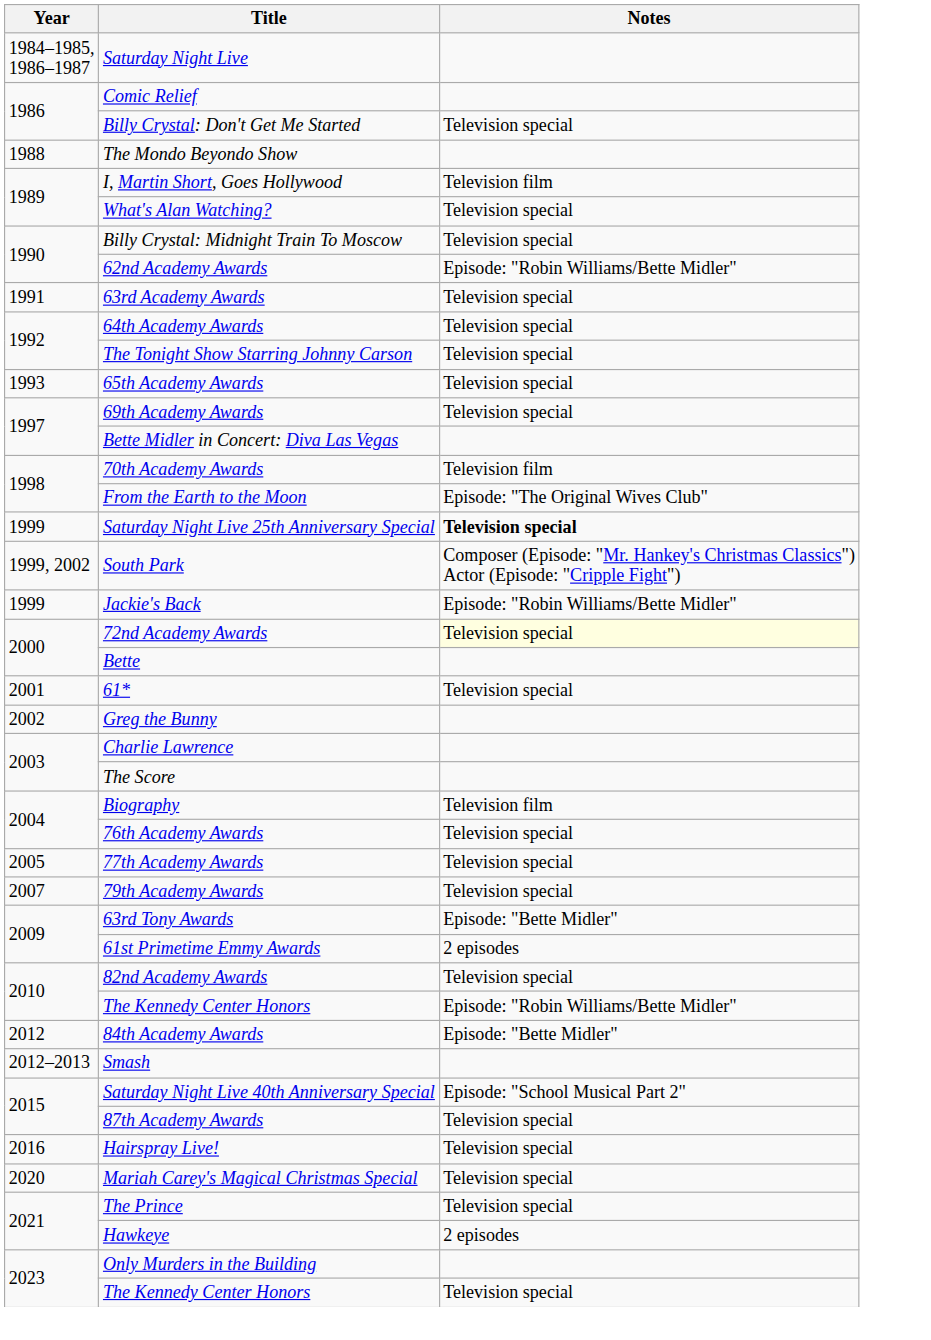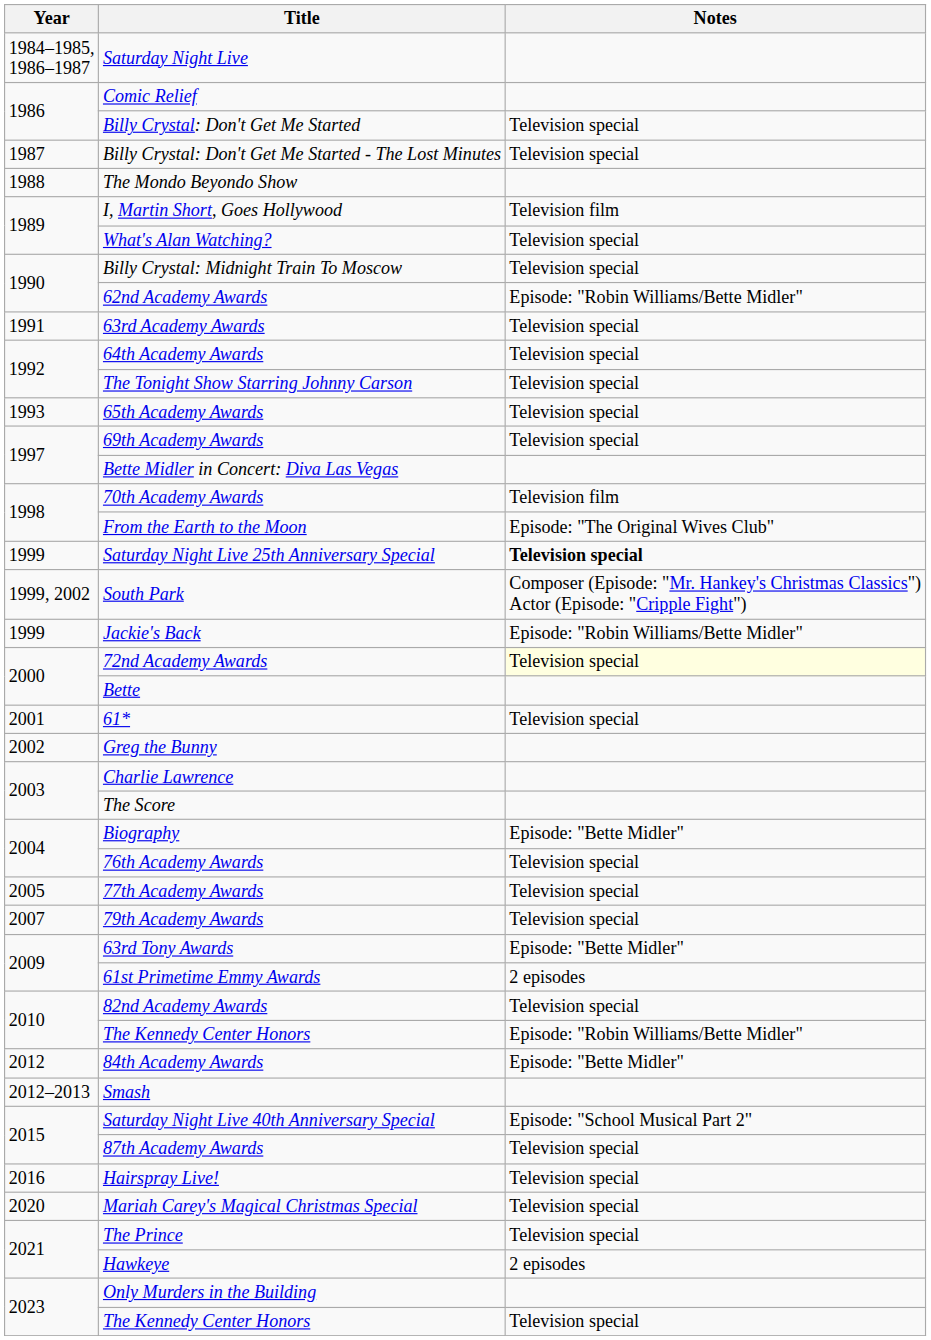+ row: 1987 | Billy Crystal: Don't Get Me Started - The Lost Minutes | Television special
Biography | Notes: Television film -> Episode: "Bette Midler"
